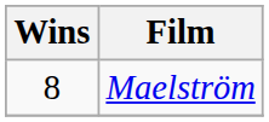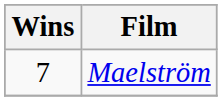Maelström | Wins: 8 -> 7
